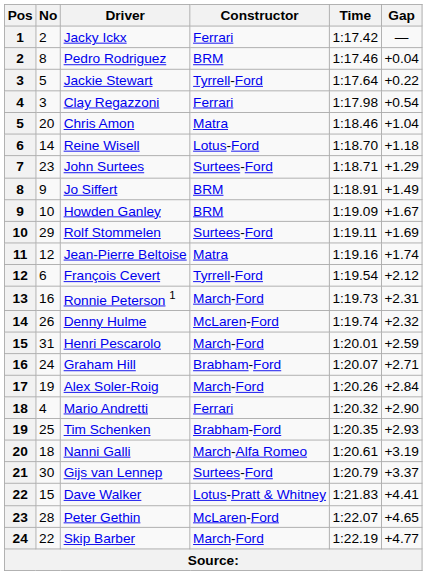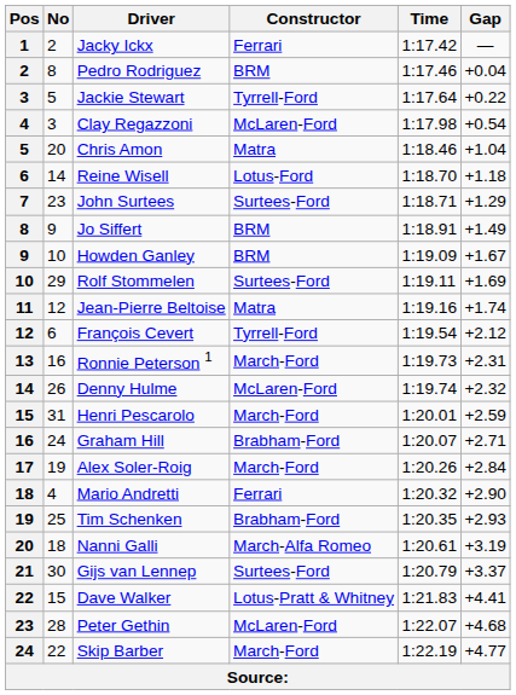Clay Regazzoni | Constructor: Ferrari -> McLaren-Ford
Peter Gethin | Gap: +4.65 -> +4.68
